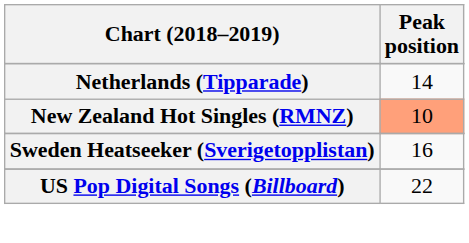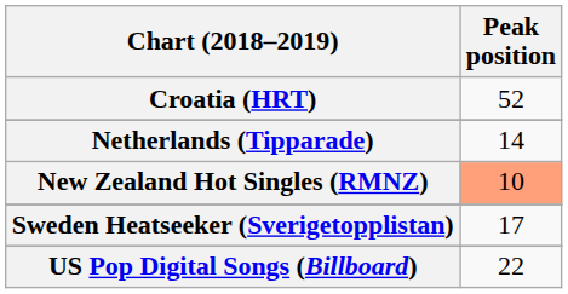+ row: Croatia (HRT) | 52
Sweden Heatseeker (Sverigetopplistan) | Peak position: 16 -> 17
